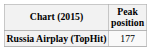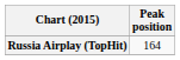Russia Airplay (TopHit) | Peak position: 177 -> 164
